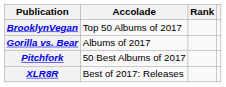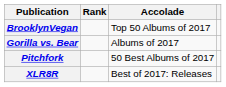columns swapped: Accolade <-> Rank
